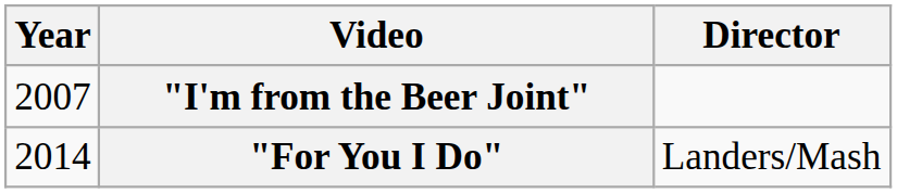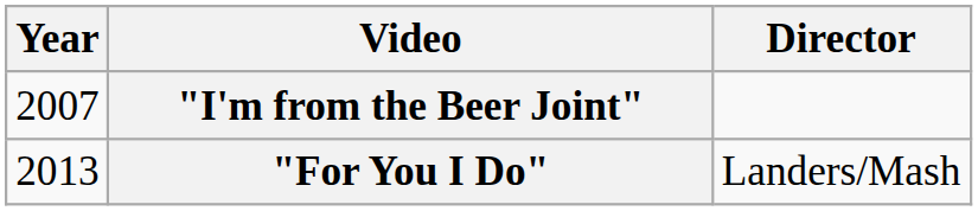"For You I Do" | Year: 2014 -> 2013
